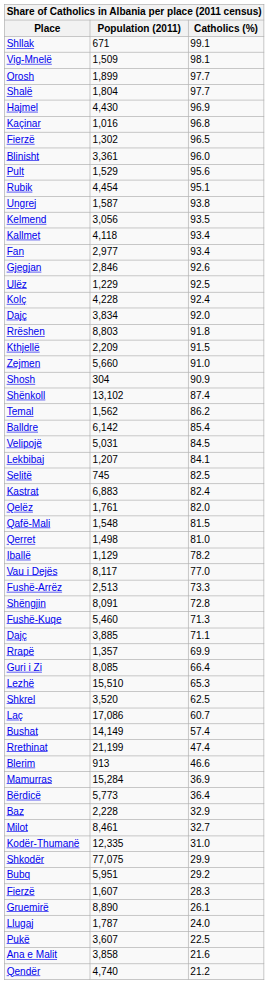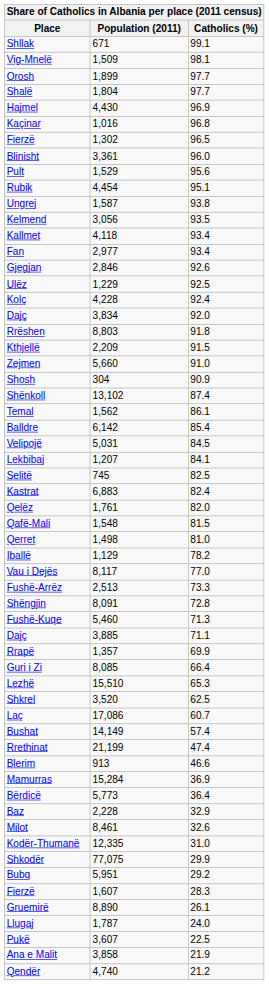Temal | Catholics (%): 86.2 -> 86.1
Milot | Catholics (%): 32.7 -> 32.6
Ana e Malit | Catholics (%): 21.6 -> 21.9
